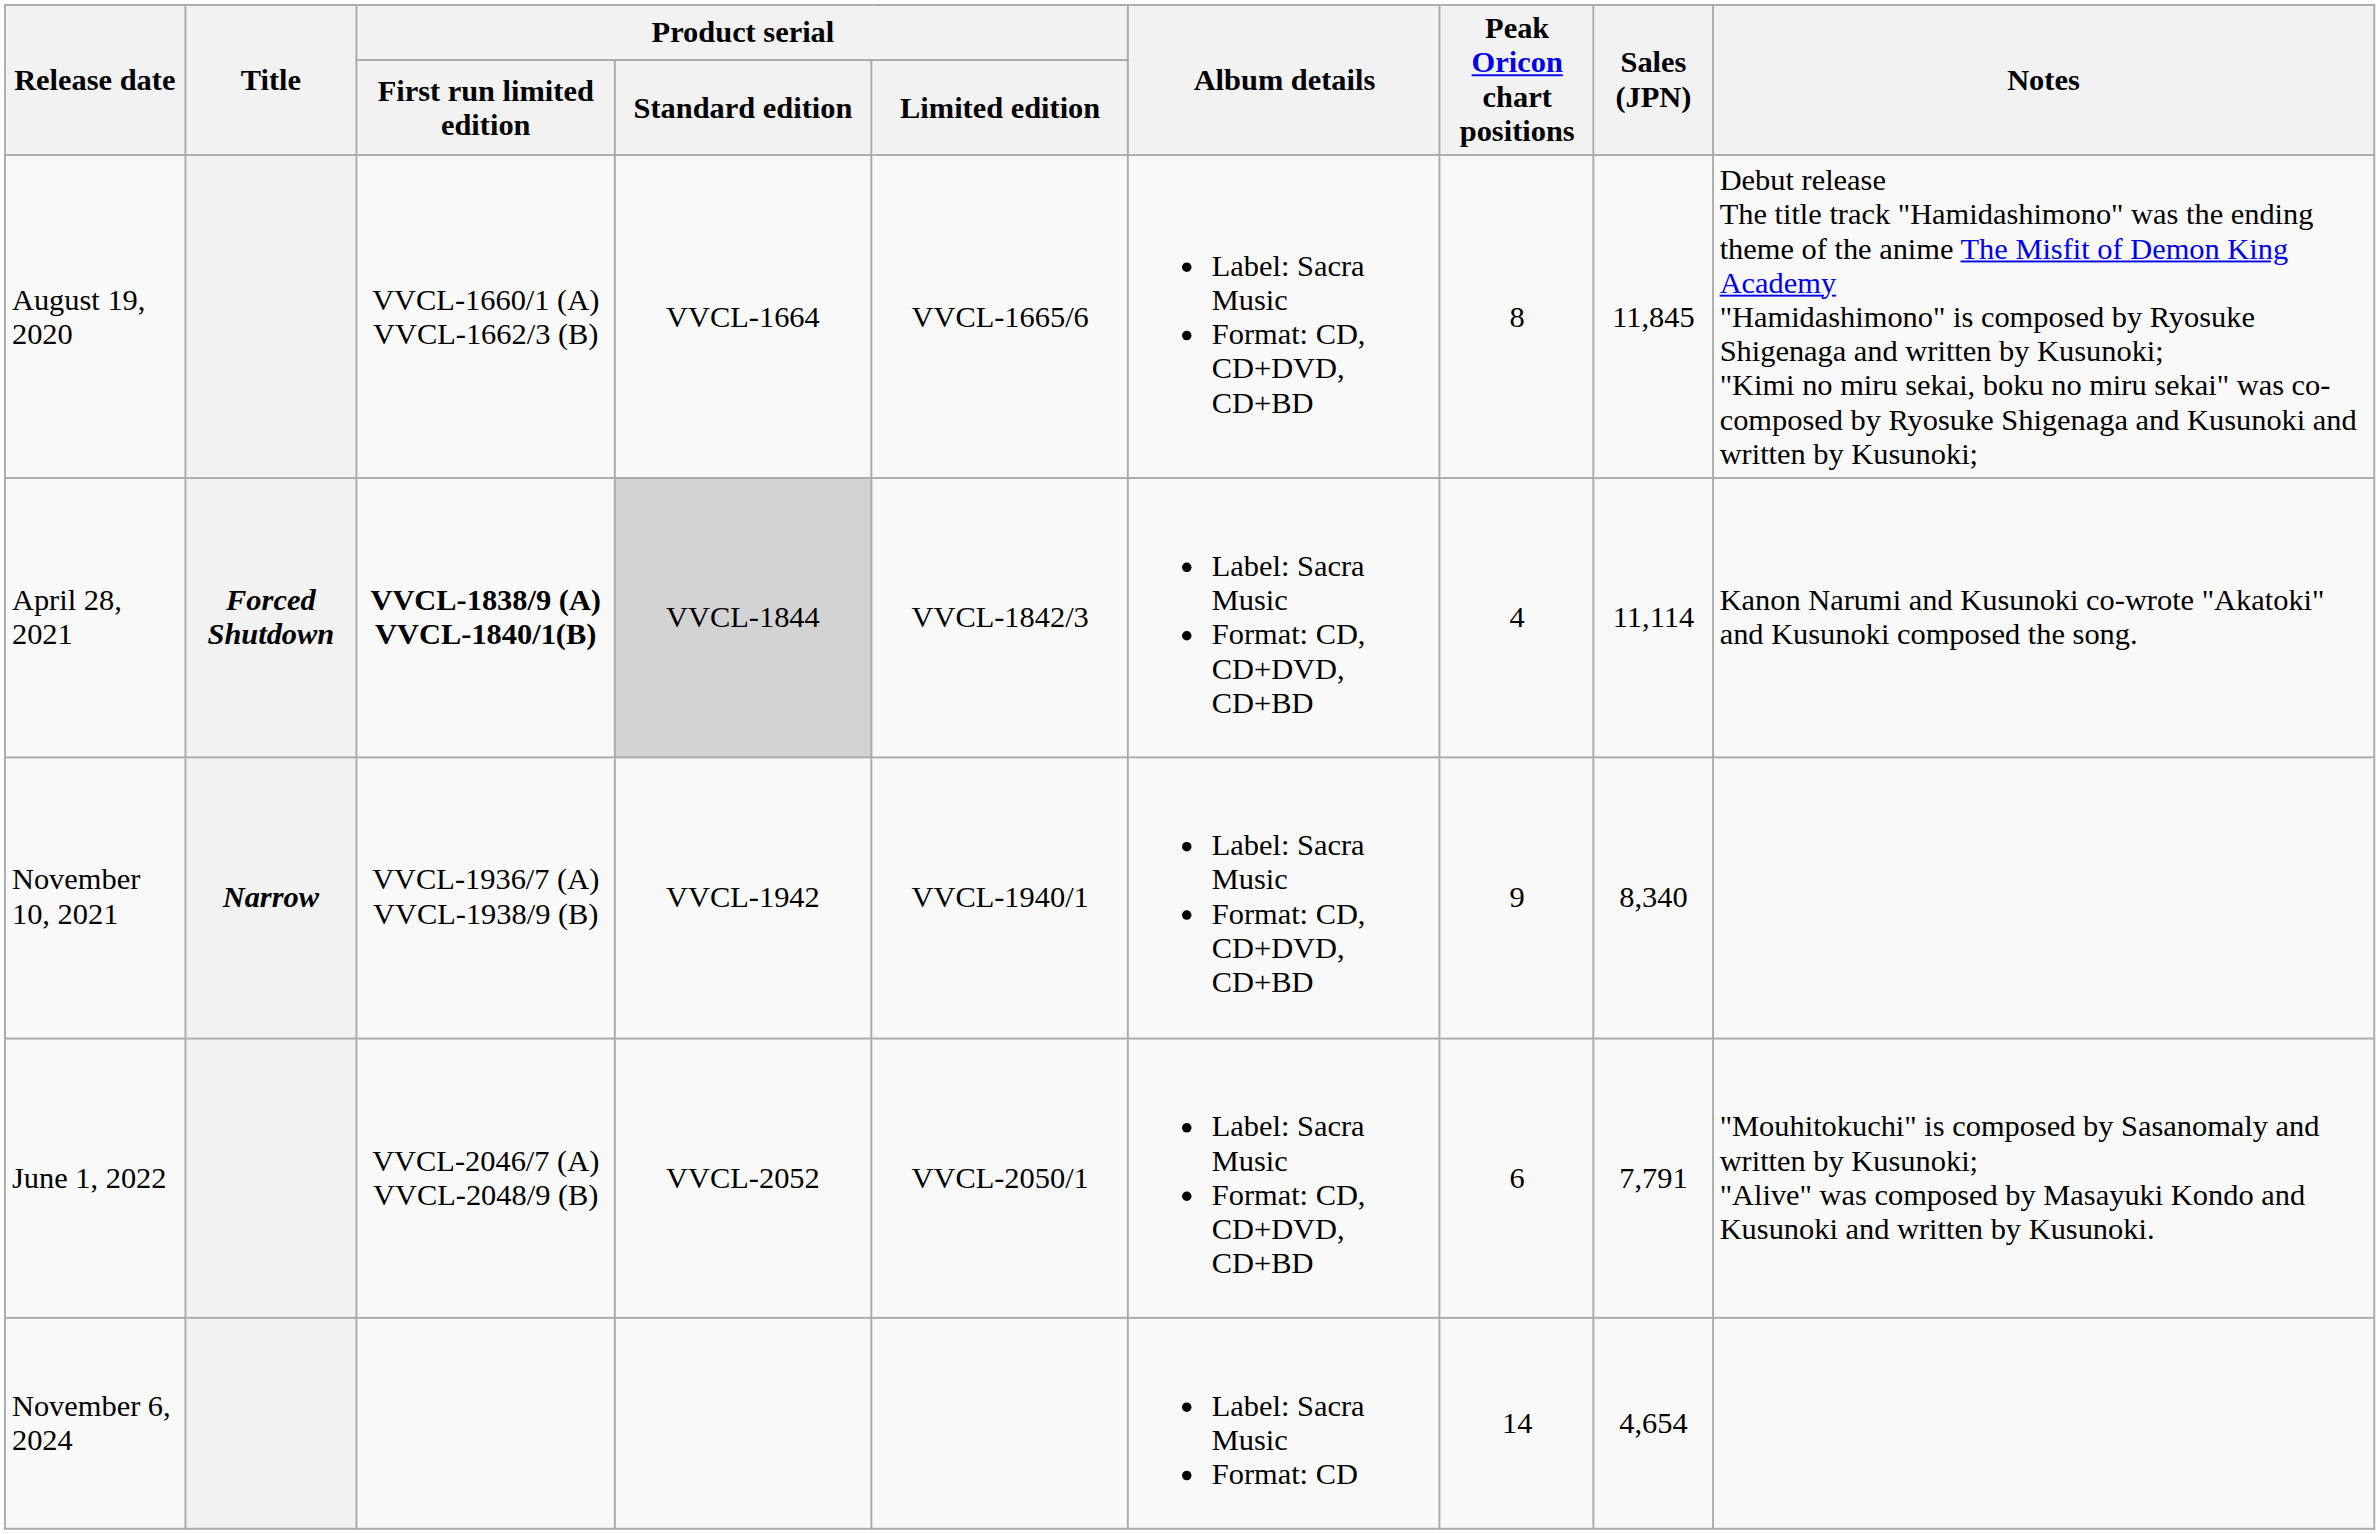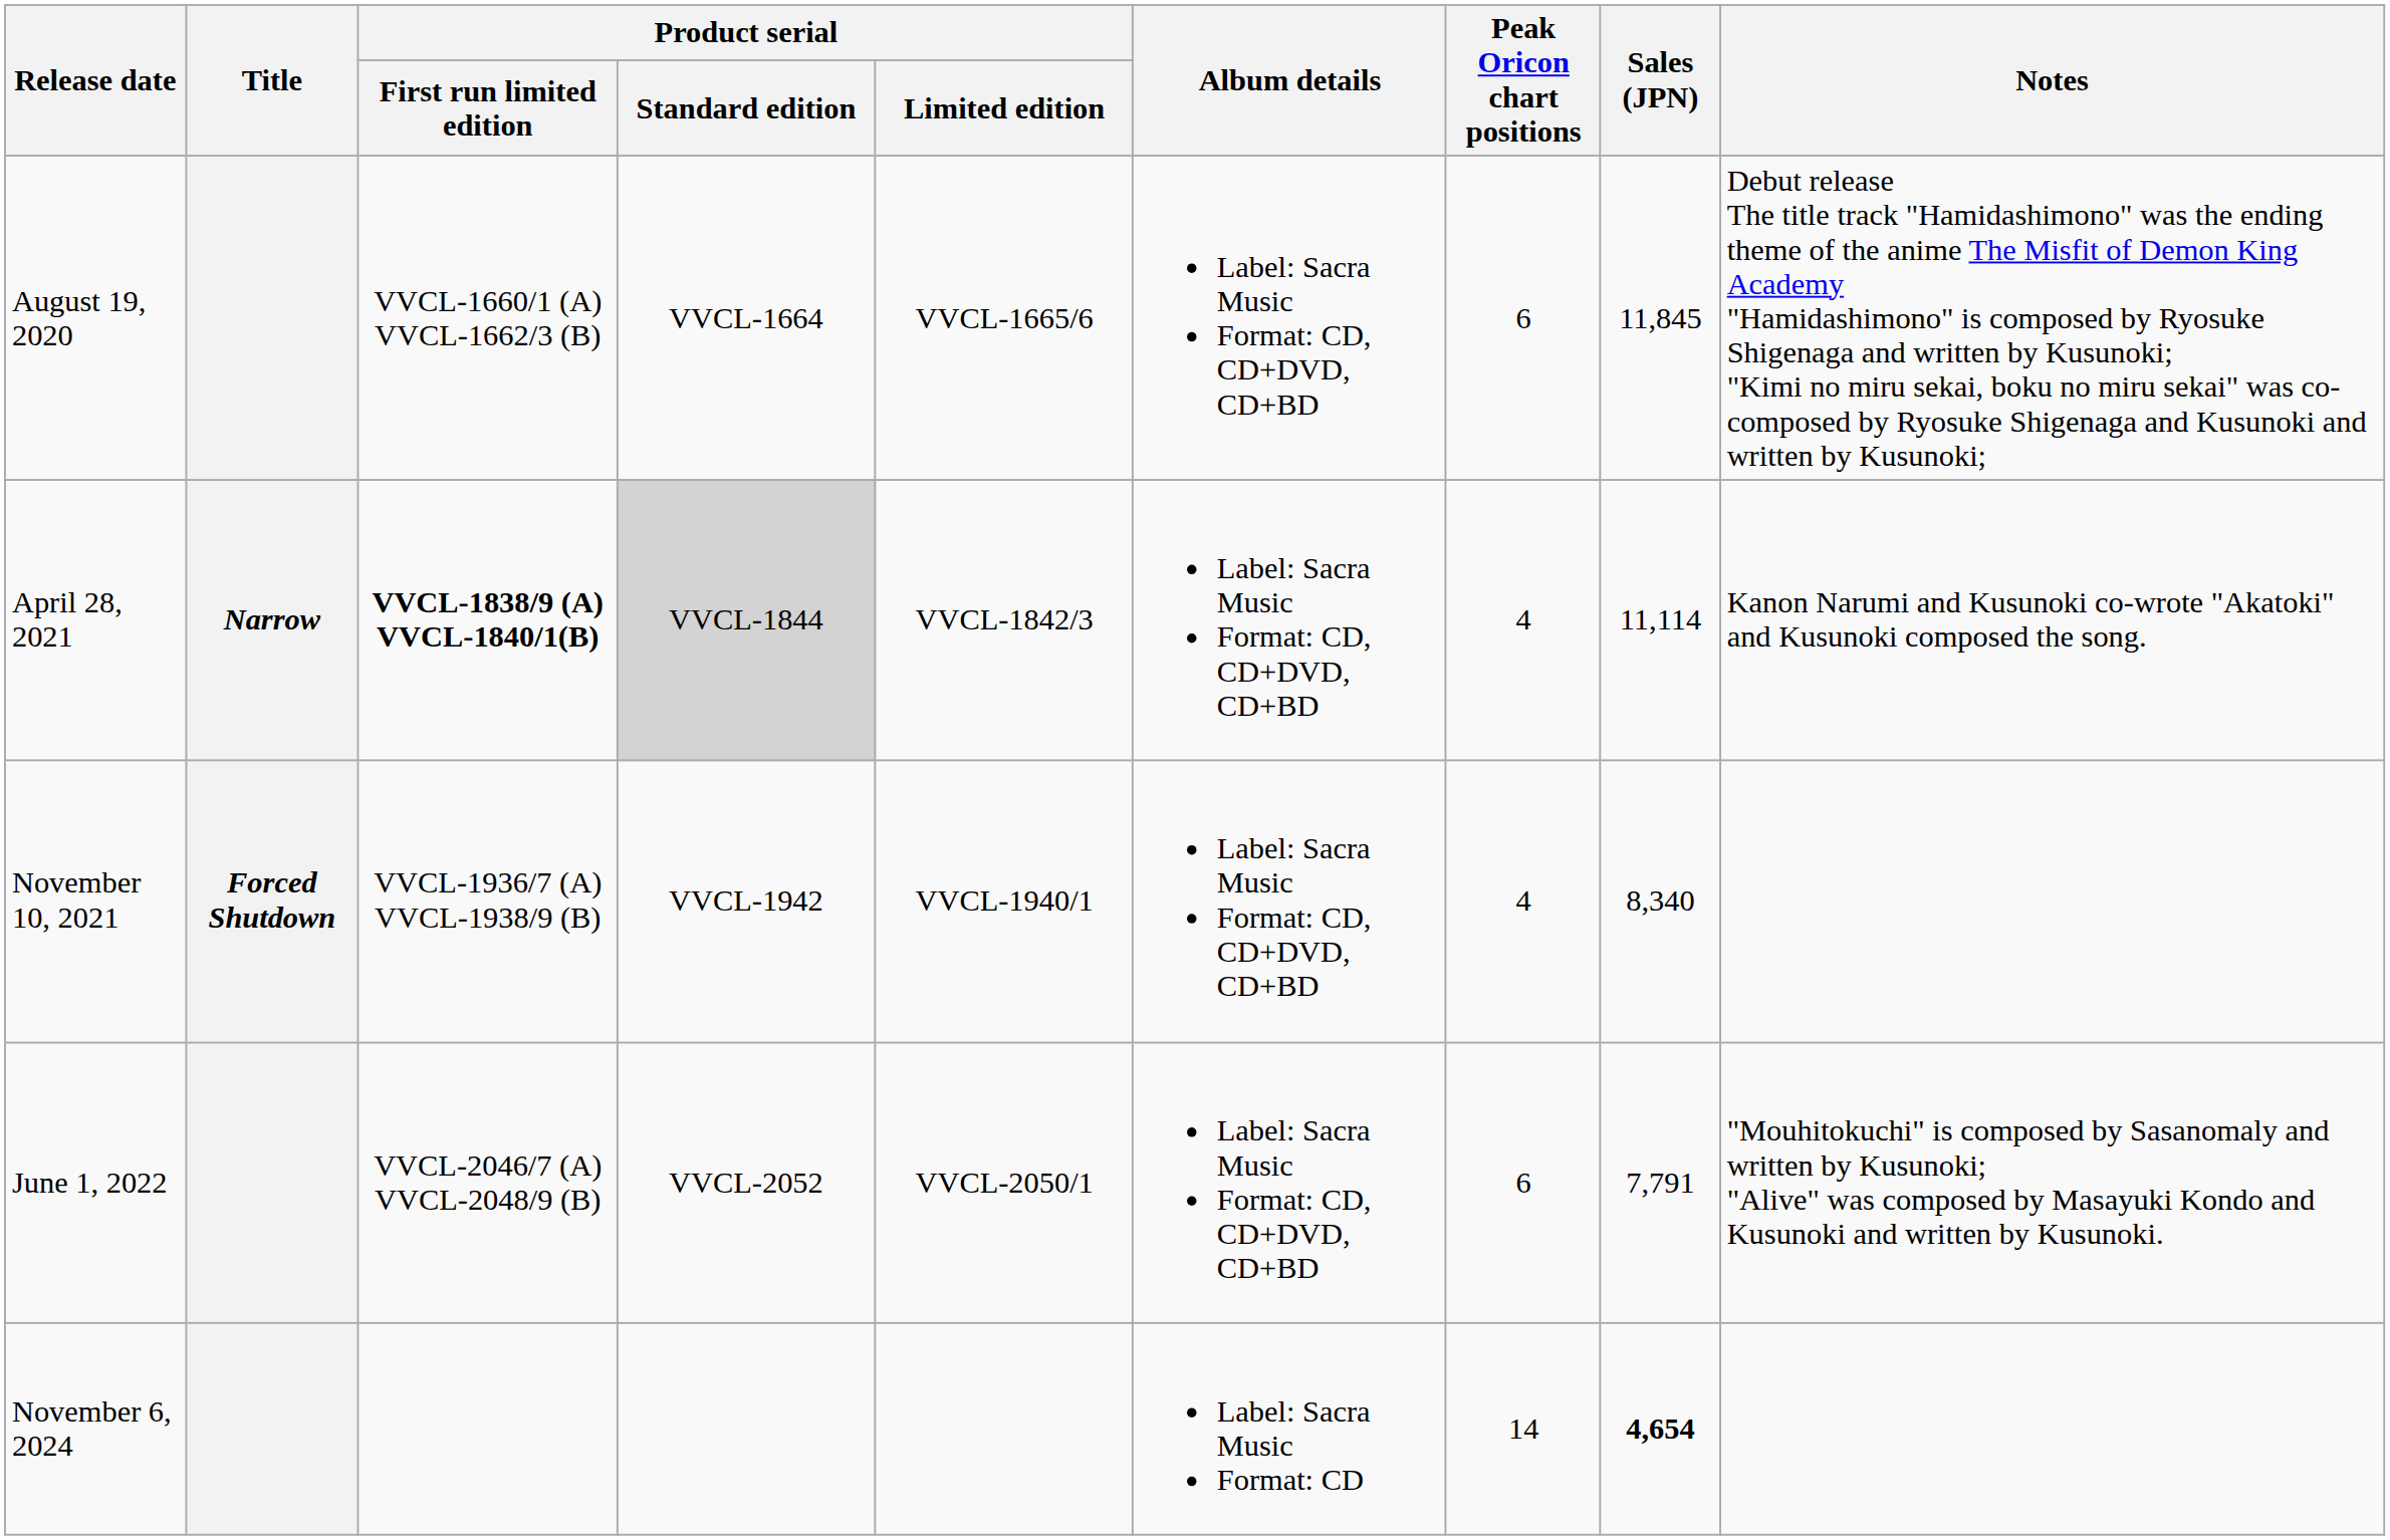August 19, 2020 | Peak Oricon chart positions: 8 -> 6
April 28, 2021 | Title: Forced Shutdown -> Narrow
November 10, 2021 | Title: Narrow -> Forced Shutdown
November 10, 2021 | Peak Oricon chart positions: 9 -> 4
November 6, 2024 | Sales (JPN): normal -> bold
